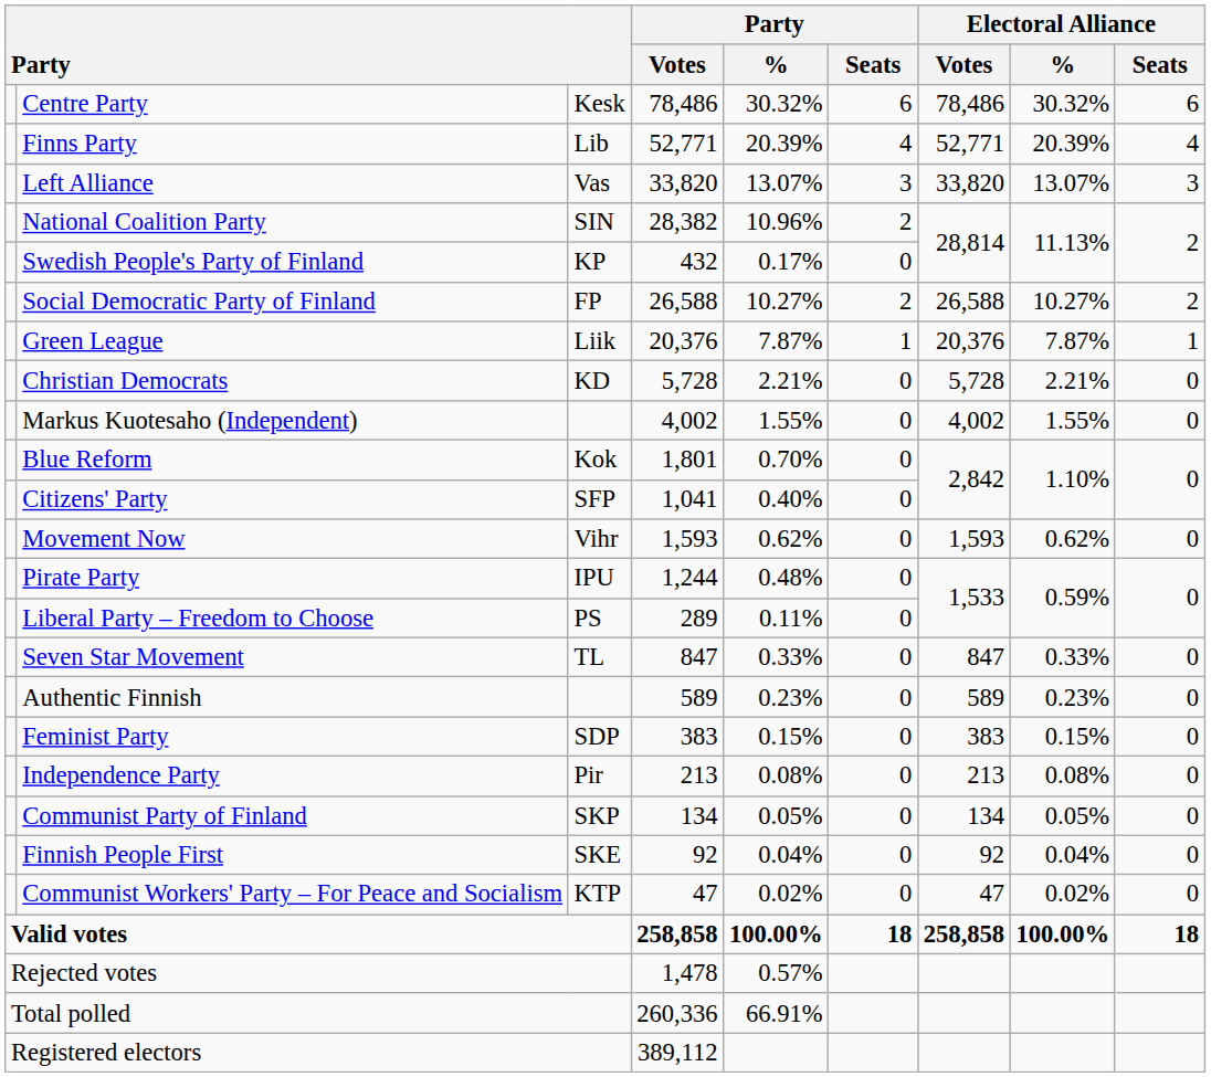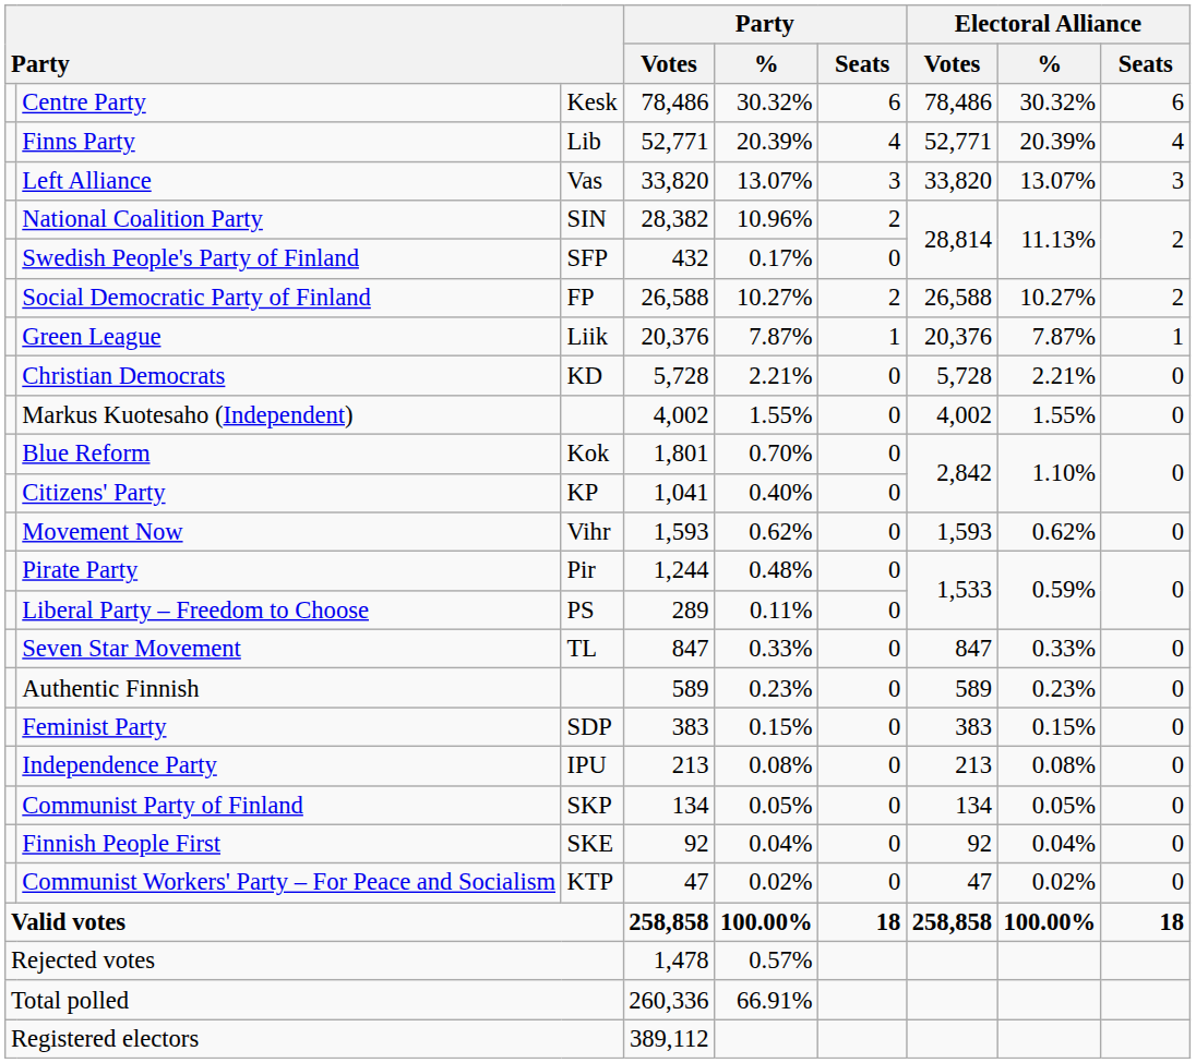Swedish People's Party of Finland | column 3: KP -> SFP
Citizens' Party | column 3: SFP -> KP
Pirate Party | column 3: IPU -> Pir
Independence Party | column 3: Pir -> IPU
